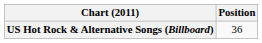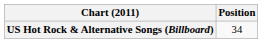US Hot Rock & Alternative Songs (Billboard) | Position: 36 -> 34
